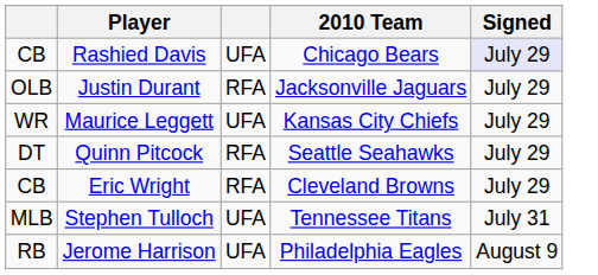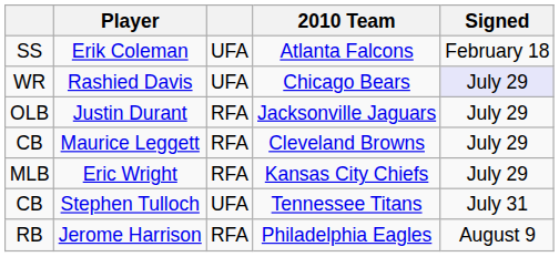+ row: SS | Erik Coleman | UFA | Atlanta Falcons | February 18
Rashied Davis | column 1: CB -> WR
Maurice Leggett | column 1: WR -> CB
Maurice Leggett | column 3: UFA -> RFA
Maurice Leggett | 2010 Team: Kansas City Chiefs -> Cleveland Browns
- row: DT | Quinn Pitcock | RFA | Seattle Seahawks | July 29
Eric Wright | column 1: CB -> MLB
Eric Wright | 2010 Team: Cleveland Browns -> Kansas City Chiefs
Stephen Tulloch | column 1: MLB -> CB
Jerome Harrison | column 3: UFA -> RFA
